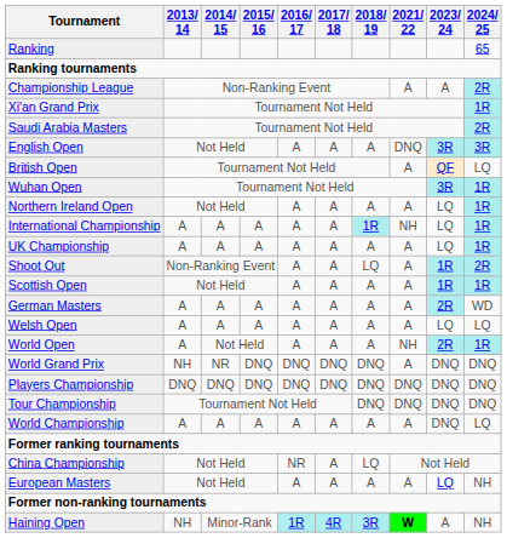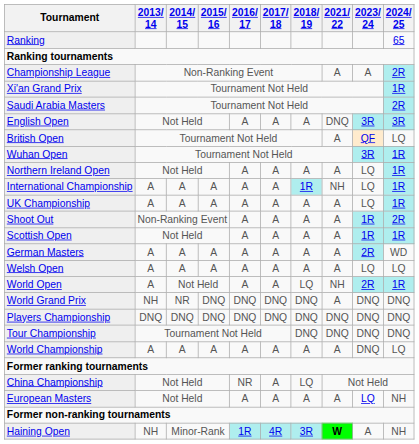Shoot Out | 2018/ 19: LQ -> A
World Open | 2018/ 19: A -> LQ
